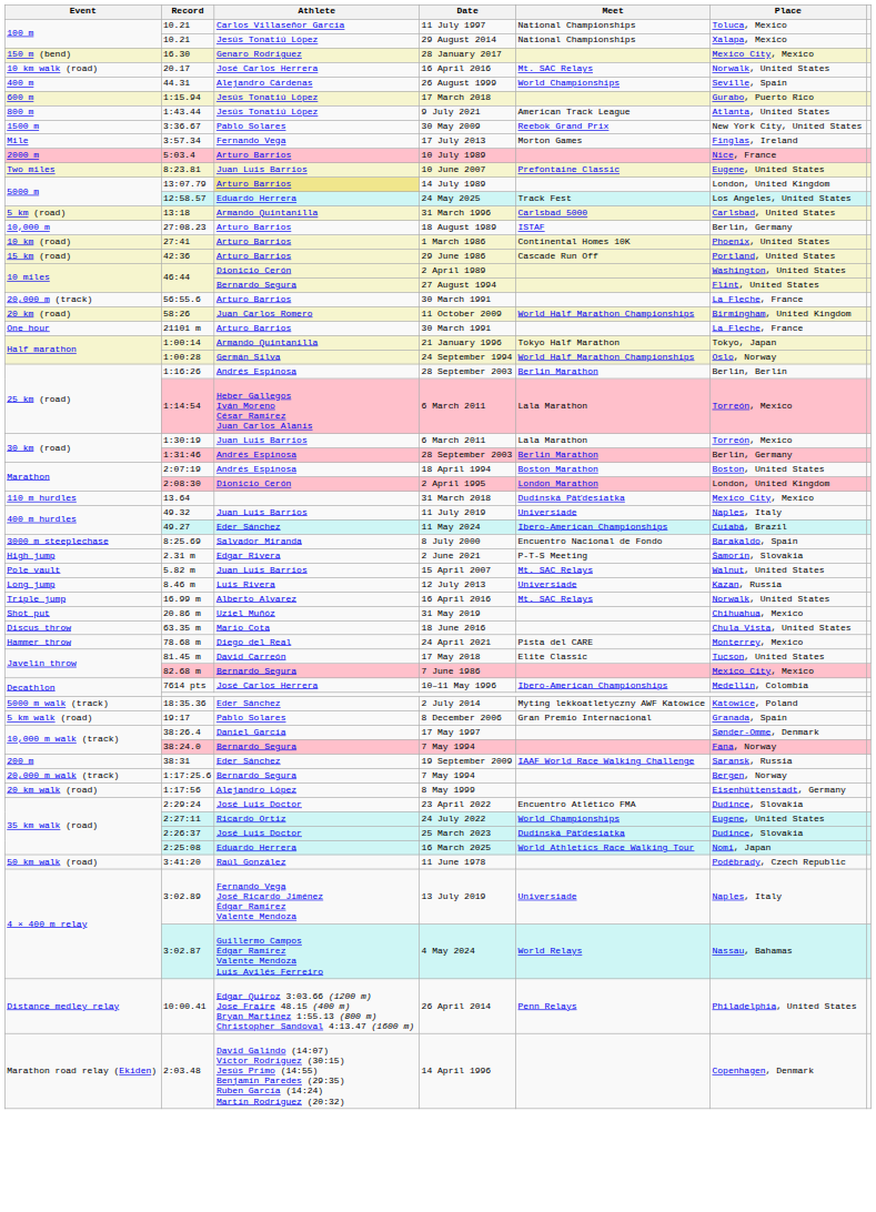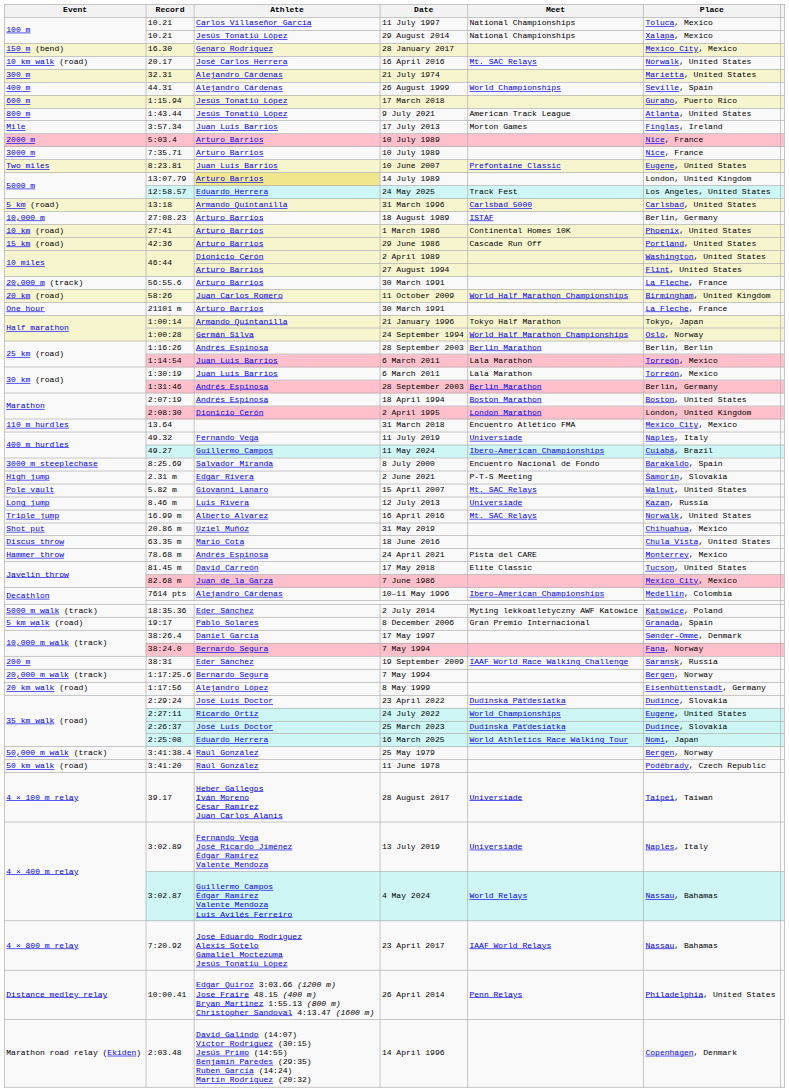+ row: 300 m | 32.31 | Alejandro Cárdenas | 21 July 1974 | Marietta, United States
- row: 1500 m | 3:36.67 | Pablo Solares | 30 May 2009 | Reebok Grand Prix | New York City, United States
17 July 2013 | Athlete: Fernando Vega -> Juan Luis Barrios
+ row: 3000 m | 7:35.71 | Arturo Barrios | 10 July 1989 | Nice, France
27 August 1994 | Athlete: Bernardo Segura -> Arturo Barrios
1:14:54 / 6 March 2011 | Athlete: Heber Gallegos Iván Moreno César Ramírez Juan Carlos Alanís -> Juan Luis Barrios
31 March 2018 | Meet: Dudinská Päťdesiatka -> Encuentro Atlético FMA
11 July 2019 | Athlete: Juan Luis Barrios -> Fernando Vega
11 May 2024 | Athlete: Eder Sánchez -> Guillermo Campos
15 April 2007 | Athlete: Juan Luis Barrios -> Giovanni Lanaro
24 April 2021 | Athlete: Diego del Real -> Andrés Espinosa
7 June 1986 | Athlete: Bernardo Segura -> Juan de la Garza
10–11 May 1996 | Athlete: José Carlos Herrera -> Alejandro Cárdenas
23 April 2022 | Meet: Encuentro Atlético FMA -> Dudinská Päťdesiatka
+ row: 50,000 m walk (track) | 3:41:38.4 | Raúl González | 25 May 1979 | Bergen, Norway
+ row: 4 × 100 m relay | 39.17 | Heber Gallegos Iván Moreno César Ramírez Juan Carlos Alanís | 28 August 2017 | Universiade | Taipei, Taiwan
+ row: 4 × 800 m relay | 7:20.92 | José Eduardo Rodríguez Alexis Sotelo Gamaliel Moctezuma Jesús Tonatiu López | 23 April 2017 | IAAF World Relays | Nassau, Bahamas
